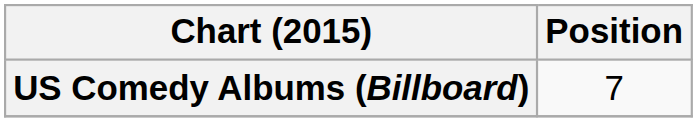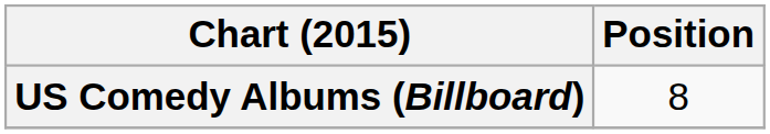US Comedy Albums (Billboard) | Position: 7 -> 8
